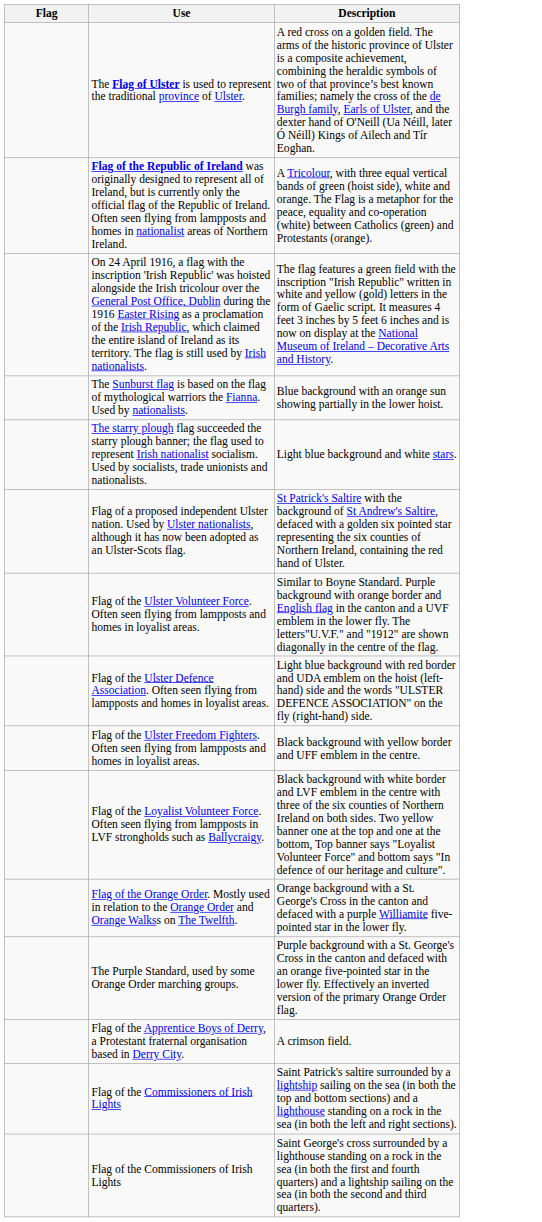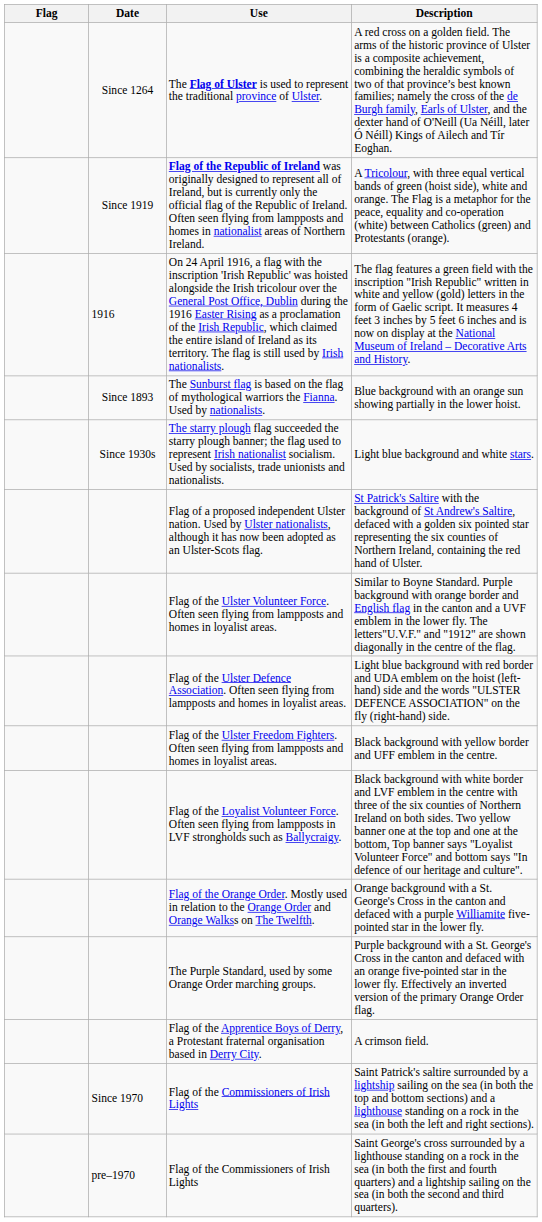+ column: Date | Since 1264 | Since 1919 | 1916 | Since 1893 | Since 1930s | Since 1970 | pre–1970
